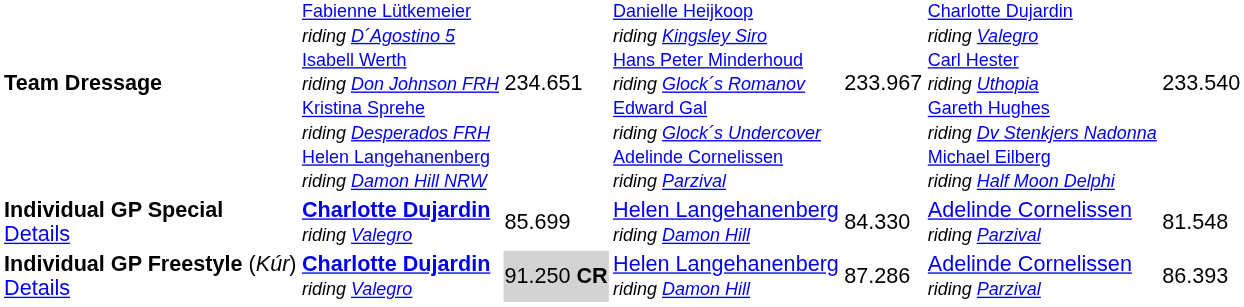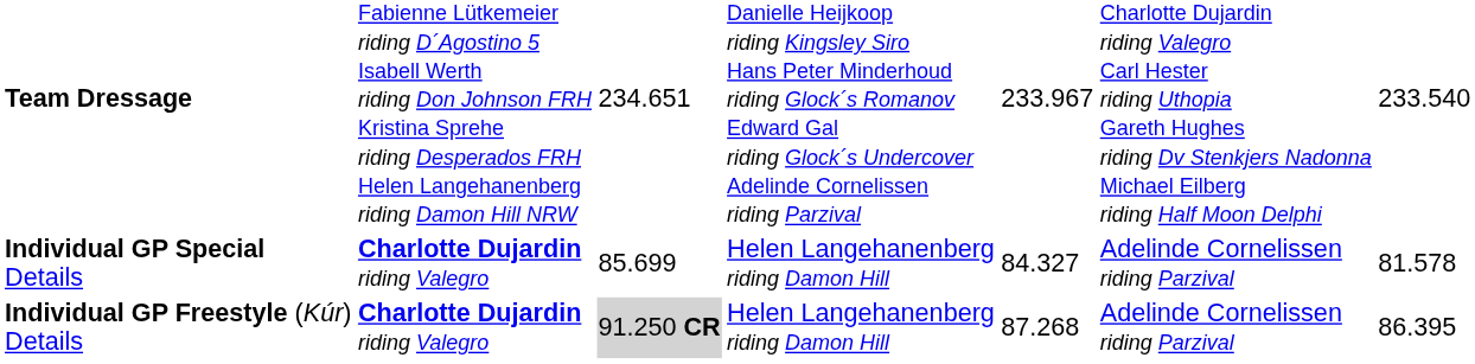Individual GP Special Details | column 5: 84.330 -> 84.327
Individual GP Special Details | column 7: 81.548 -> 81.578
Individual GP Freestyle (Kúr) Details | column 5: 87.286 -> 87.268
Individual GP Freestyle (Kúr) Details | column 7: 86.393 -> 86.395
